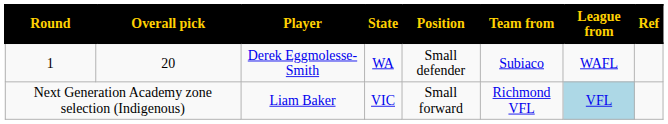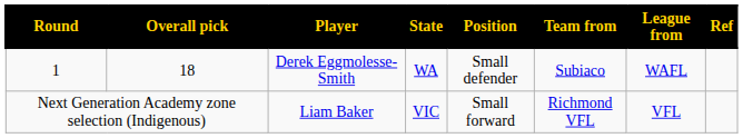1 | Overall pick: 20 -> 18
Next Generation Academy zone selection (Indigenous) | League from: lightblue background -> no background
